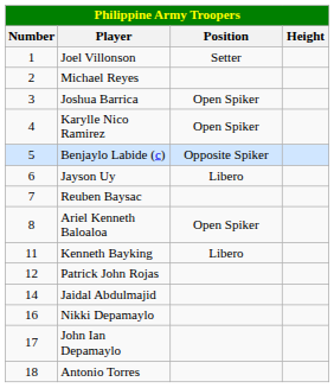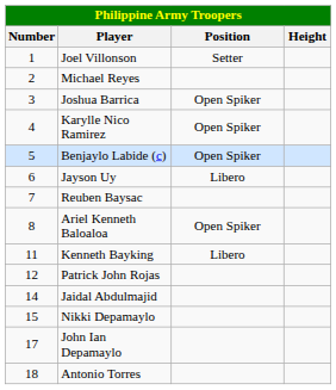Benjaylo Labide (c) | Position: Opposite Spiker -> Open Spiker
Nikki Depamaylo | Number: 16 -> 15
